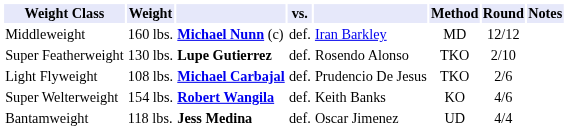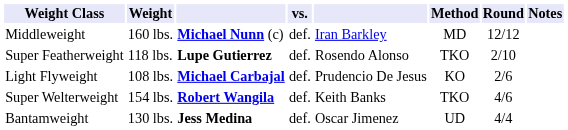Super Featherweight | Weight: 130 lbs. -> 118 lbs.
Light Flyweight | Method: TKO -> KO
Super Welterweight | Method: KO -> TKO
Bantamweight | Weight: 118 lbs. -> 130 lbs.
